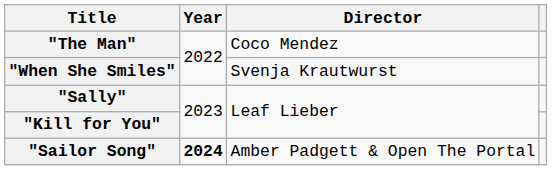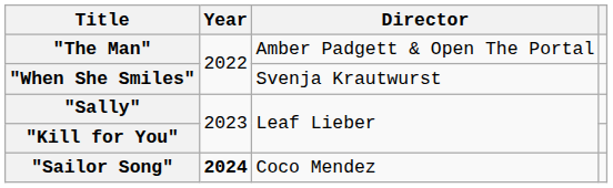"The Man" | Director: Coco Mendez -> Amber Padgett & Open The Portal
"Sailor Song" | Director: Amber Padgett & Open The Portal -> Coco Mendez
